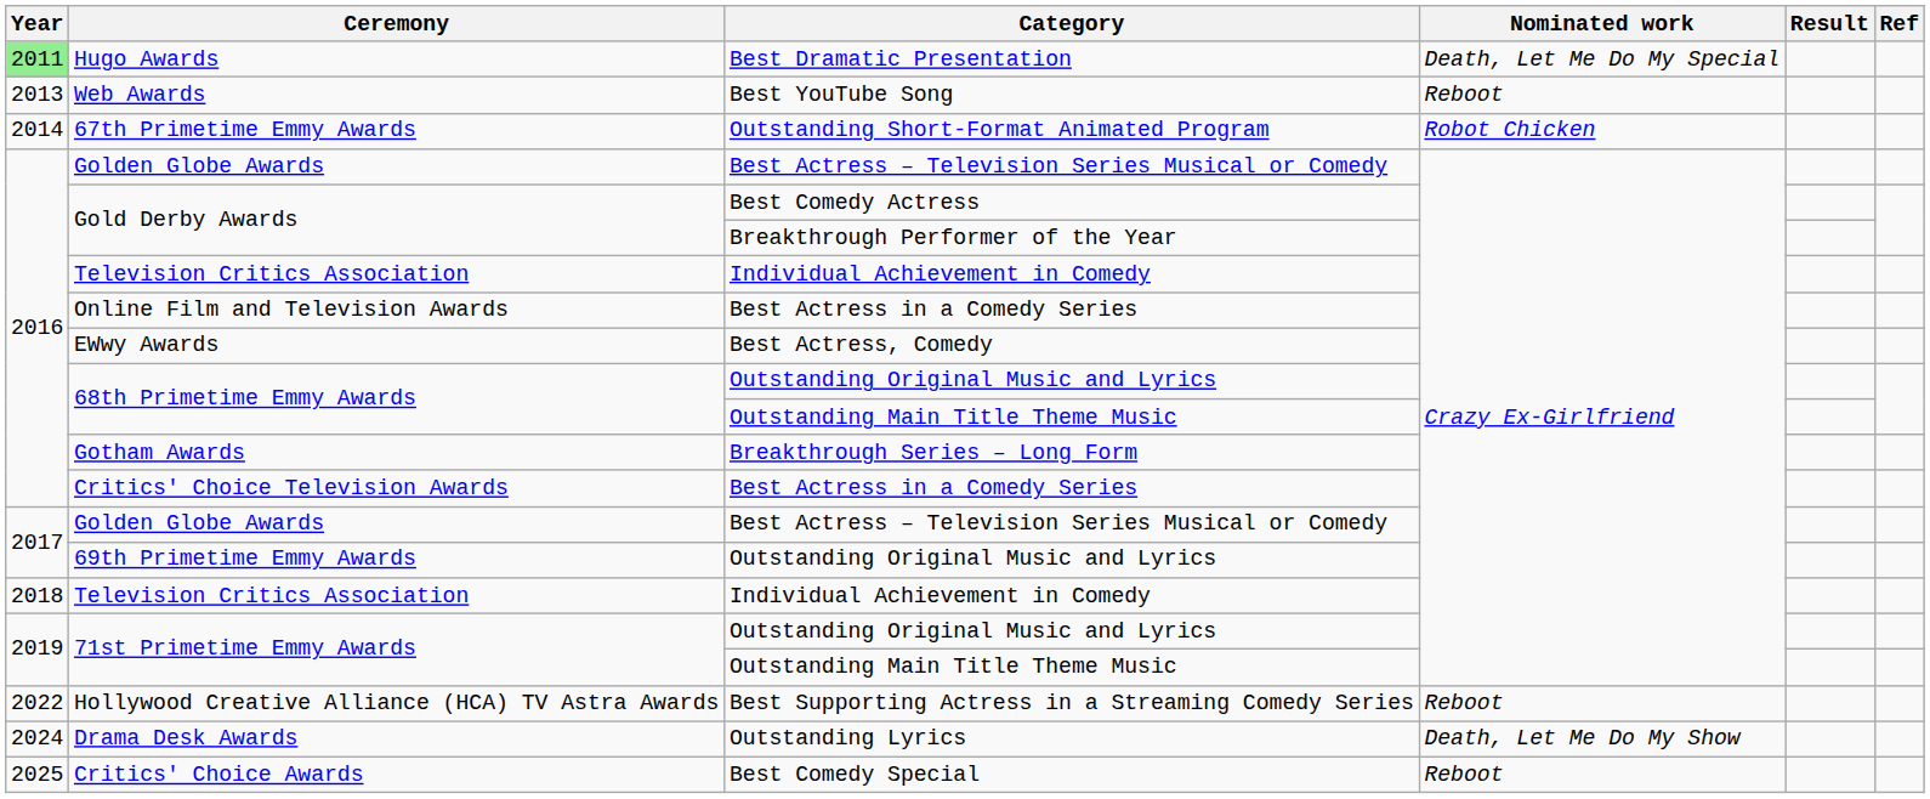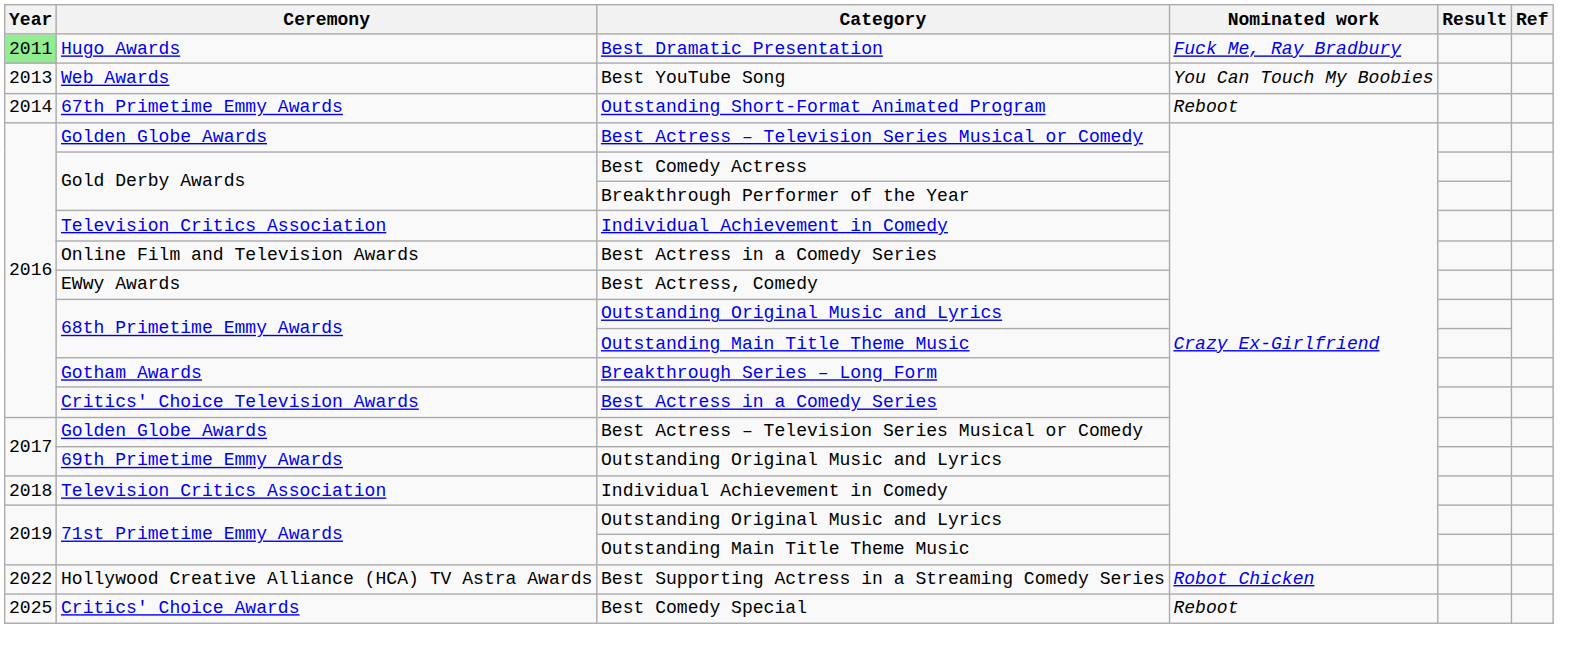Hugo Awards | Nominated work: Death, Let Me Do My Special -> Fuck Me, Ray Bradbury
Web Awards | Nominated work: Reboot -> You Can Touch My Boobies
67th Primetime Emmy Awards | Nominated work: Robot Chicken -> Reboot
Hollywood Creative Alliance (HCA) TV Astra Awards | Nominated work: Reboot -> Robot Chicken
- row: 2024 | Drama Desk Awards | Outstanding Lyrics | Death, Let Me Do My Show
